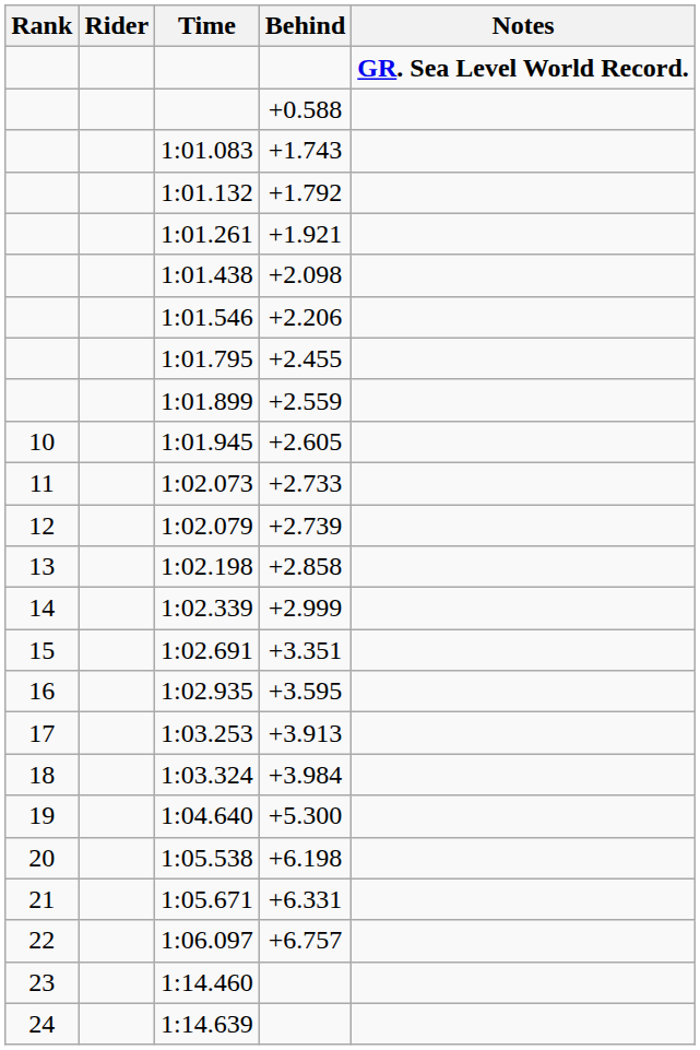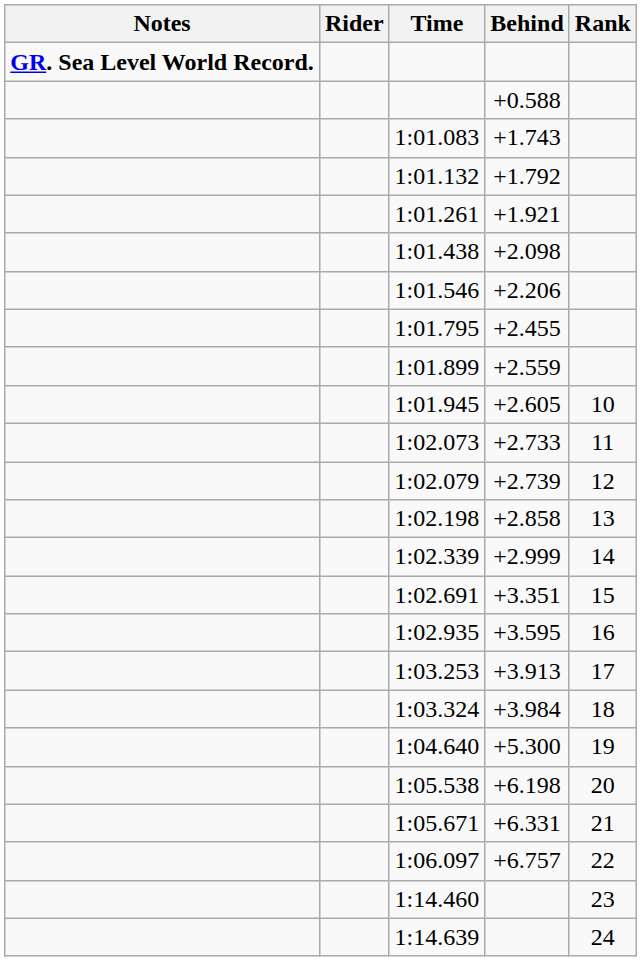columns swapped: Rank <-> Notes
